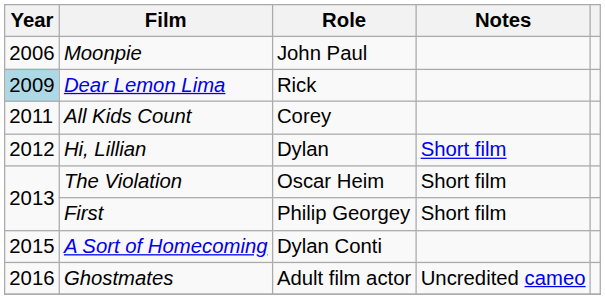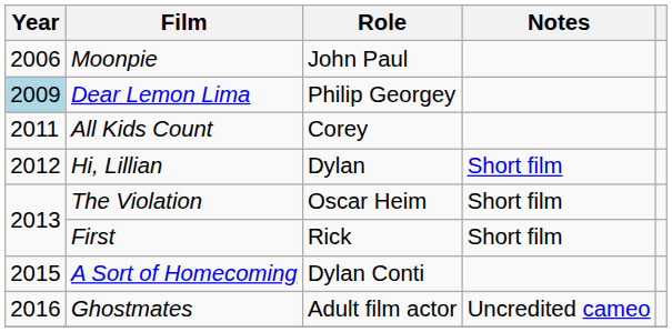Dear Lemon Lima | Role: Rick -> Philip Georgey
First | Role: Philip Georgey -> Rick
